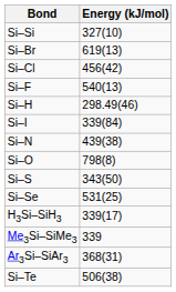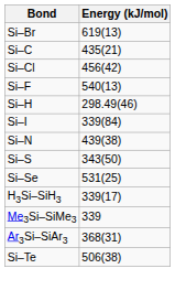- row: Si–Si | 327(10)
+ row: Si–C | 435(21)
- row: Si–O | 798(8)
